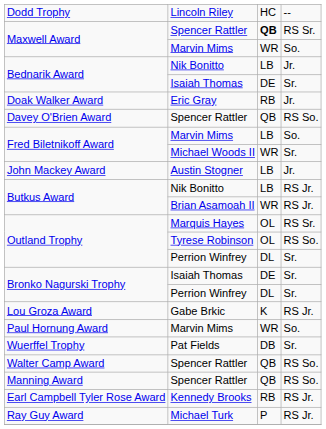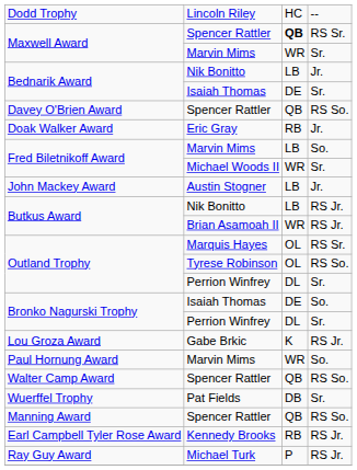Maxwell Award / Marvin Mims | column 4: So. -> Sr.
rows swapped: Davey O'Brien Award <-> Doak Walker Award
Bronko Nagurski Trophy / Isaiah Thomas | column 4: Sr. -> So.
rows swapped: Wuerffel Trophy <-> Walter Camp Award
